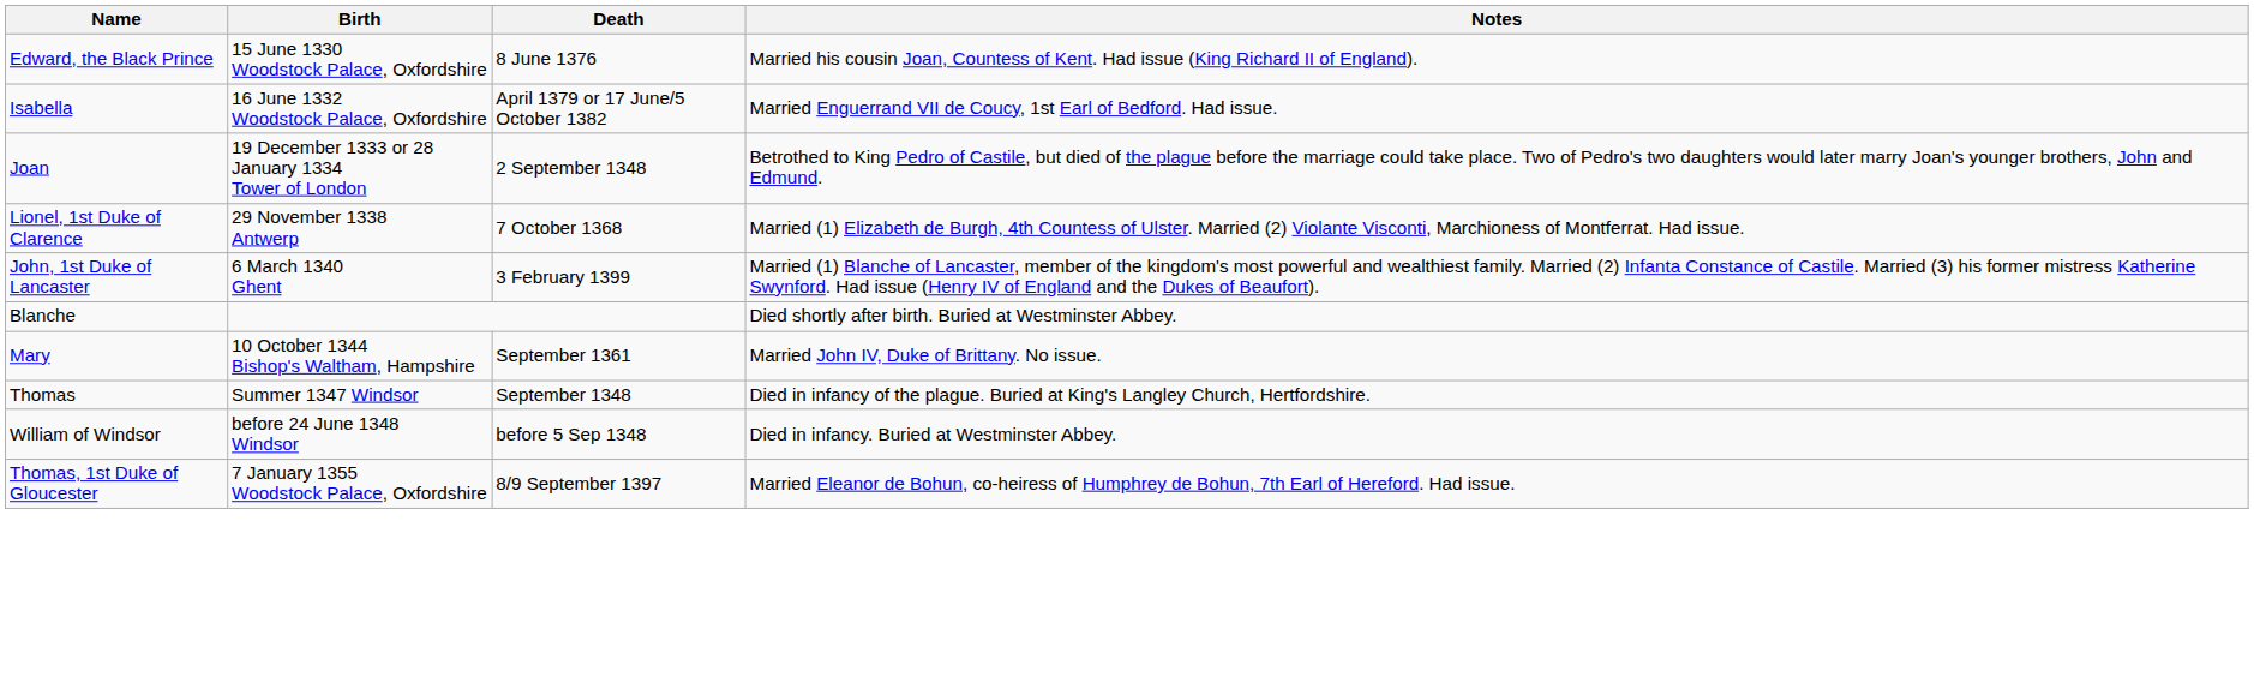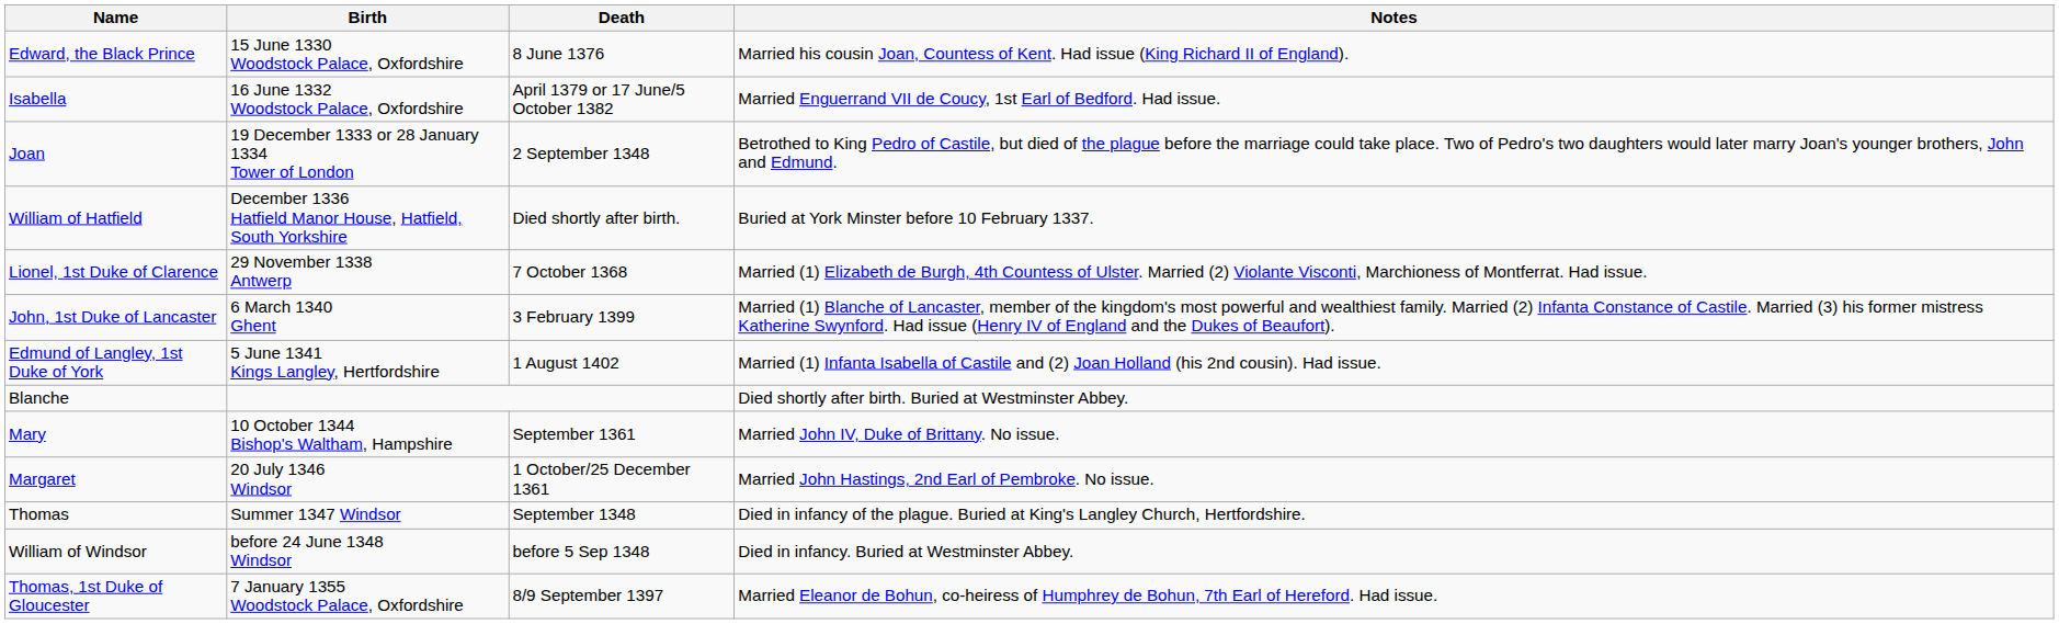+ row: William of Hatfield | December 1336 Hatfield Manor House, Hatfield, South Yorkshire | Died shortly after birth. | Buried at York Minster before 10 February 1337.
+ row: Edmund of Langley, 1st Duke of York | 5 June 1341 Kings Langley, Hertfordshire | 1 August 1402 | Married (1) Infanta Isabella of Castile and (2) Joan Holland (his 2nd cousin). Had issue.
+ row: Margaret | 20 July 1346 Windsor | 1 October/25 December 1361 | Married John Hastings, 2nd Earl of Pembroke. No issue.
